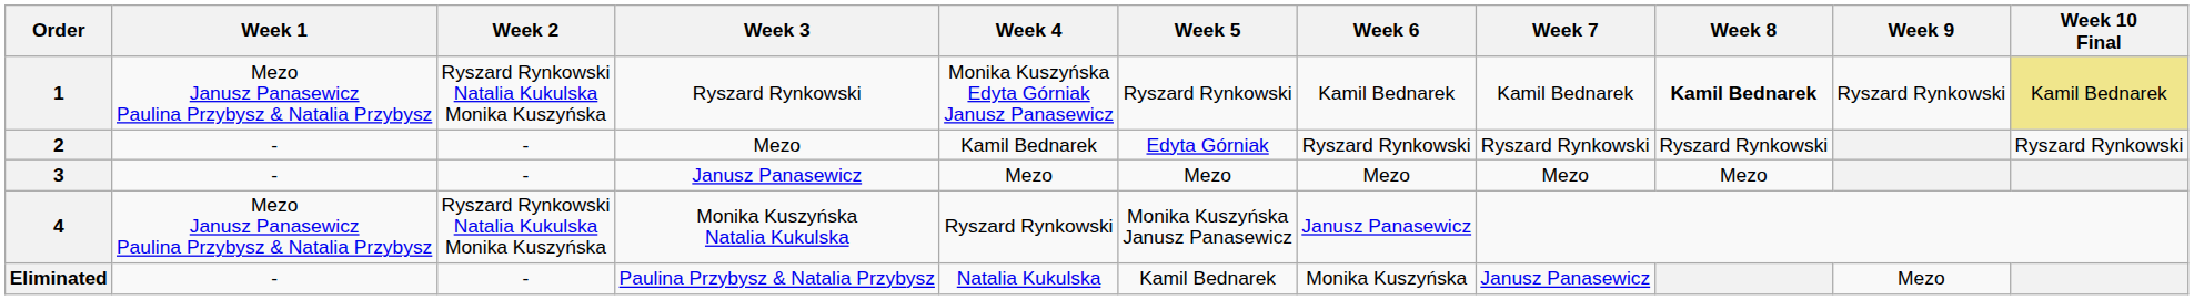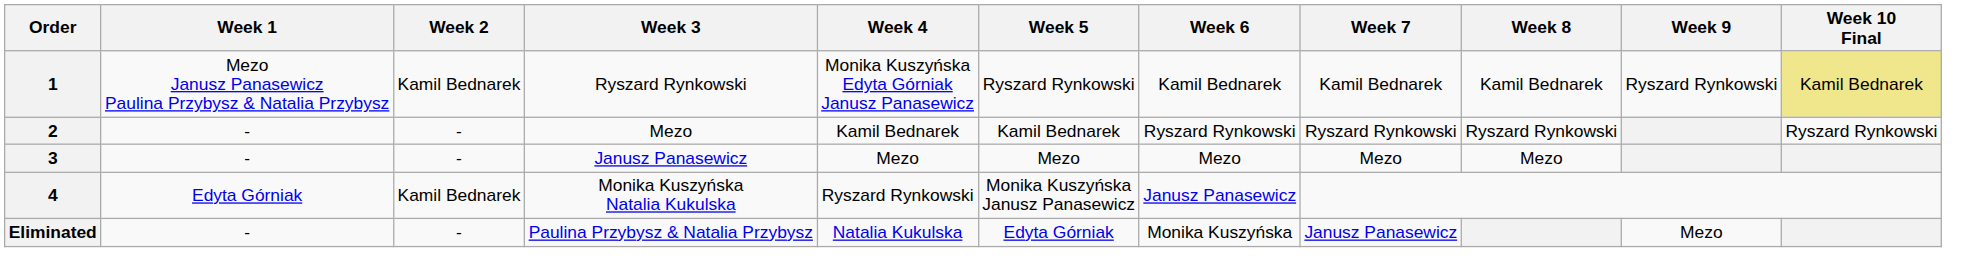1 | Week 2: Ryszard Rynkowski Natalia Kukulska Monika Kuszyńska -> Kamil Bednarek
1 | Week 8: bold -> normal
2 | Week 5: Edyta Górniak -> Kamil Bednarek
4 | Week 1: Mezo Janusz Panasewicz Paulina Przybysz & Natalia Przybysz -> Edyta Górniak
4 | Week 2: Ryszard Rynkowski Natalia Kukulska Monika Kuszyńska -> Kamil Bednarek
Eliminated | Week 5: Kamil Bednarek -> Edyta Górniak
